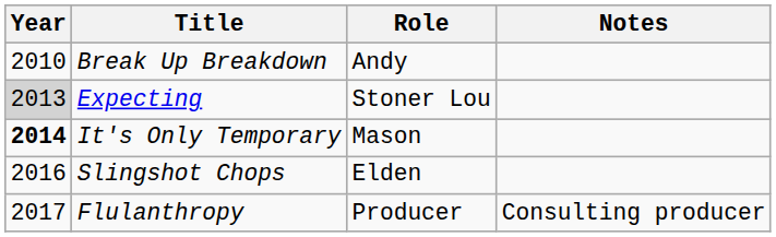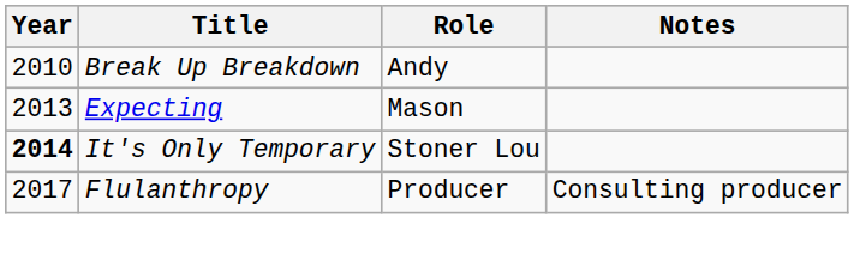Expecting | Year: lightgrey background -> no background
Expecting | Role: Stoner Lou -> Mason
It's Only Temporary | Role: Mason -> Stoner Lou
- row: 2016 | Slingshot Chops | Elden
